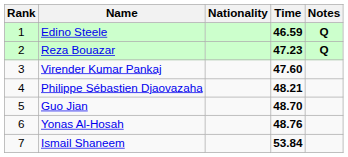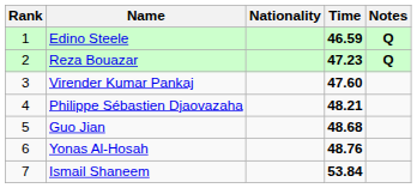Guo Jian | Time: 48.70 -> 48.68
